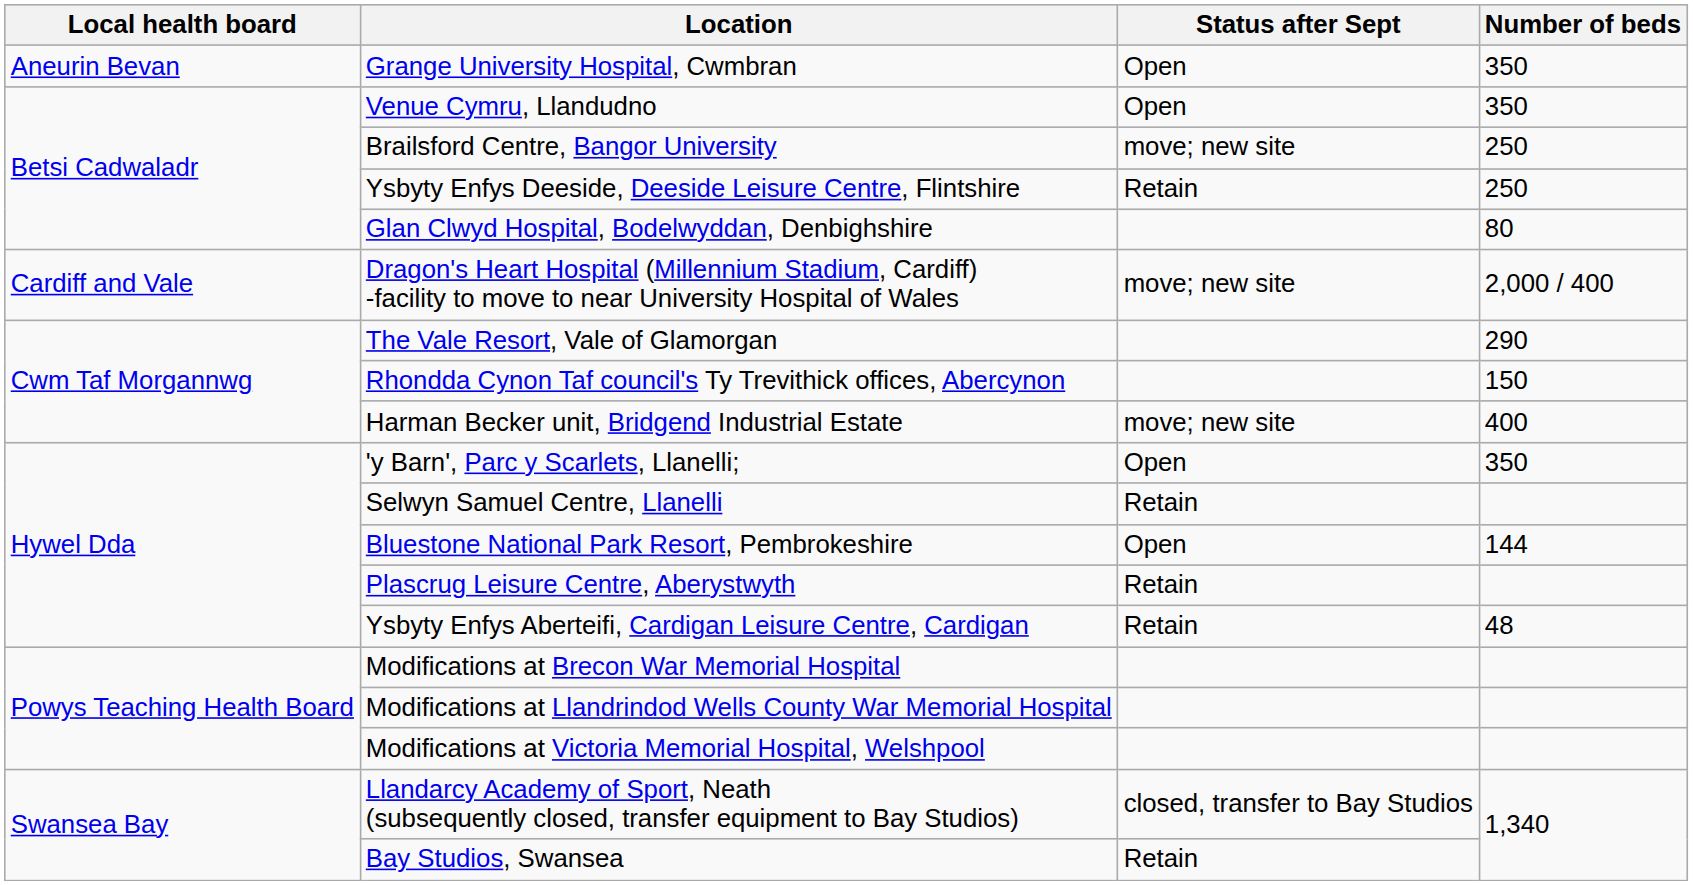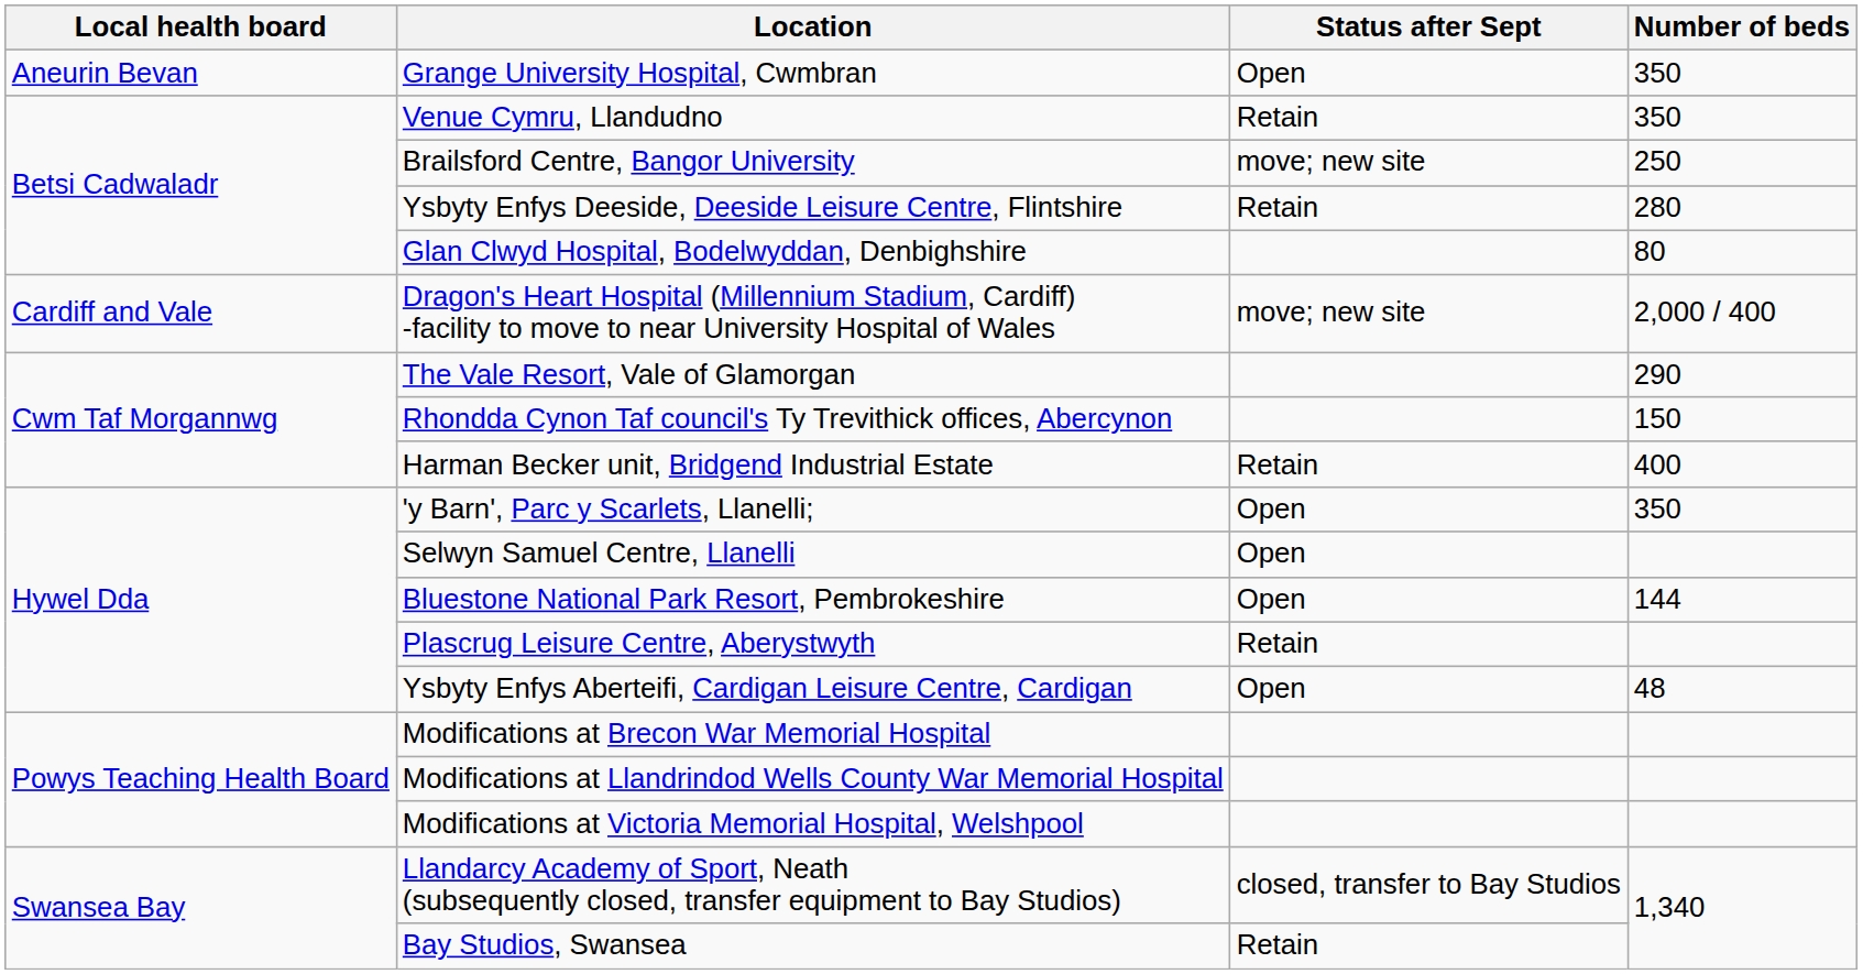Venue Cymru, Llandudno | Status after Sept: Open -> Retain
Ysbyty Enfys Deeside, Deeside Leisure Centre, Flintshire | Number of beds: 250 -> 280
Harman Becker unit, Bridgend Industrial Estate | Status after Sept: move; new site -> Retain
Selwyn Samuel Centre, Llanelli | Status after Sept: Retain -> Open
Ysbyty Enfys Aberteifi, Cardigan Leisure Centre, Cardigan | Status after Sept: Retain -> Open
